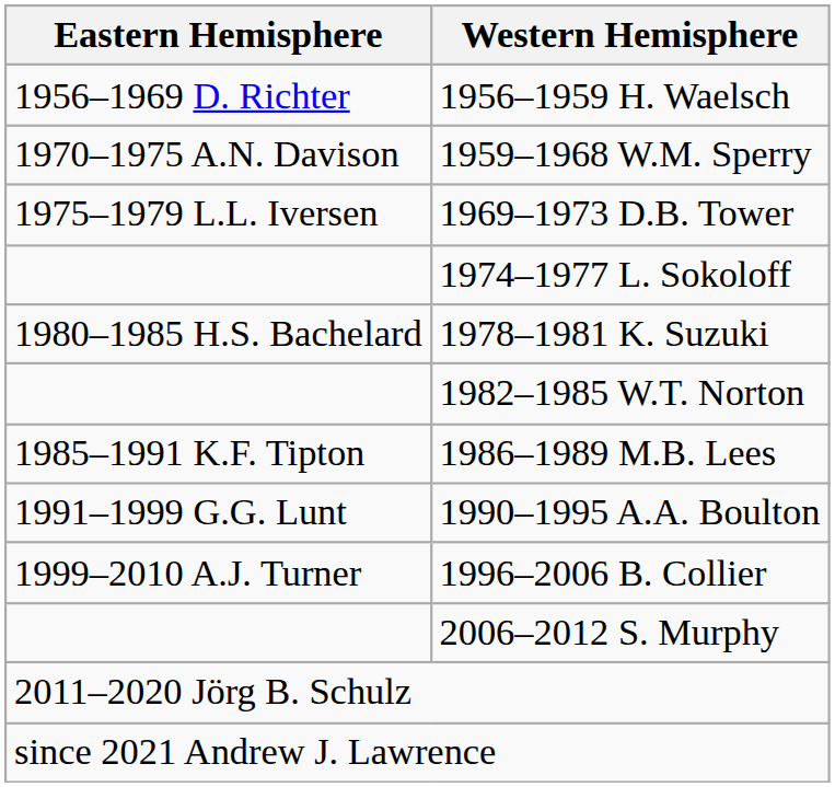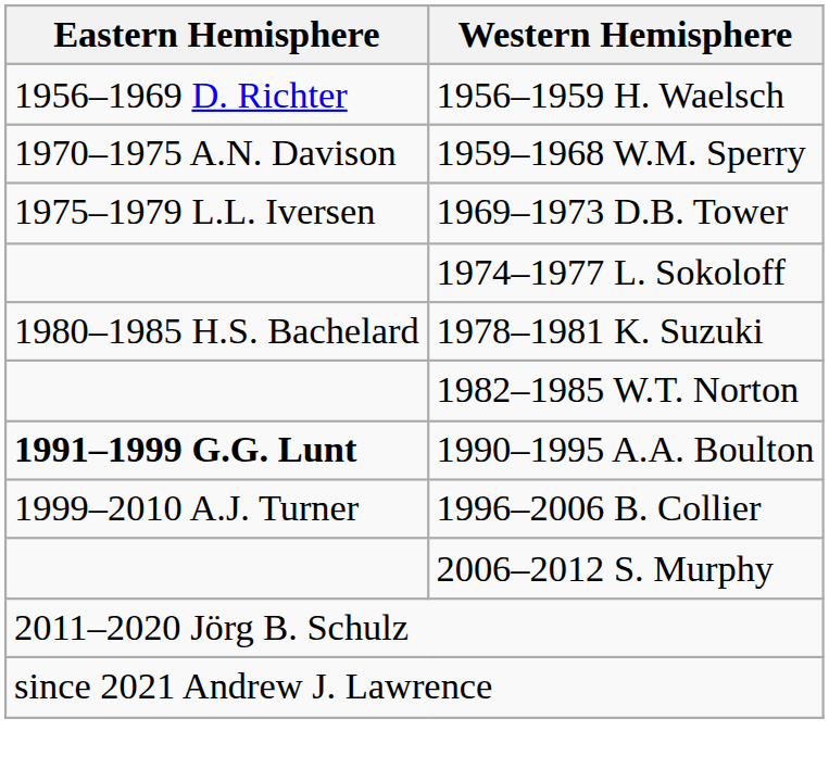- row: 1985–1991 K.F. Tipton | 1986–1989 M.B. Lees
1990–1995 A.A. Boulton | Eastern Hemisphere: normal -> bold
